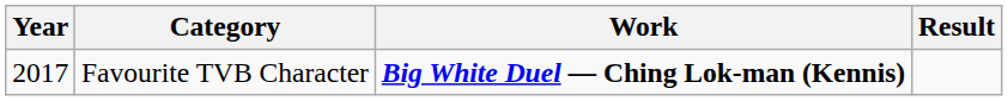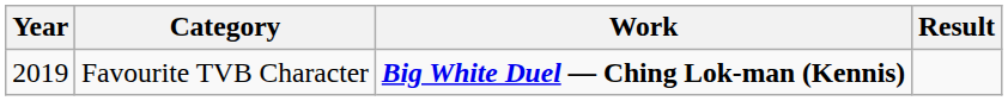Favourite TVB Character | Year: 2017 -> 2019
